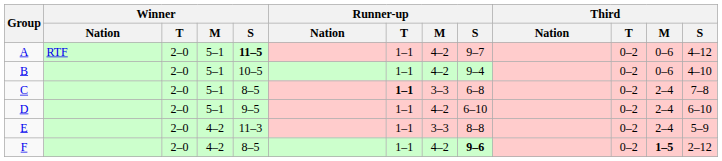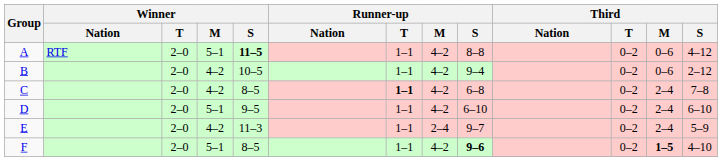A | Runner-up / S: 9–7 -> 8–8
B | Winner / M: 5–1 -> 4–2
B | Third / S: 4–10 -> 2–12
C | Winner / M: 5–1 -> 4–2
C | Runner-up / M: 3–3 -> 4–2
E | Runner-up / M: 3–3 -> 2–4
E | Runner-up / S: 8–8 -> 9–7
F | Winner / M: 4–2 -> 5–1
F | Third / S: 2–12 -> 4–10
